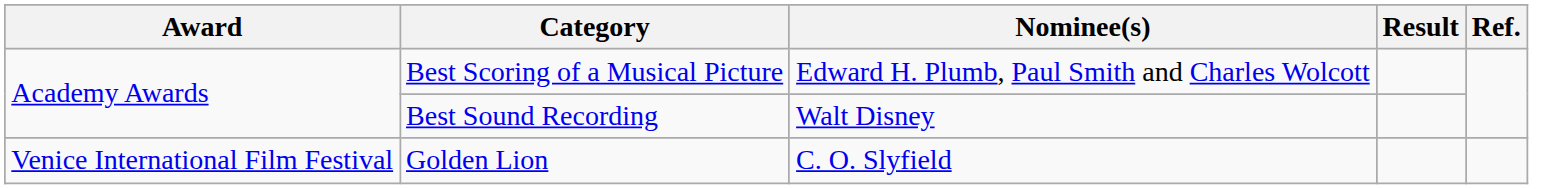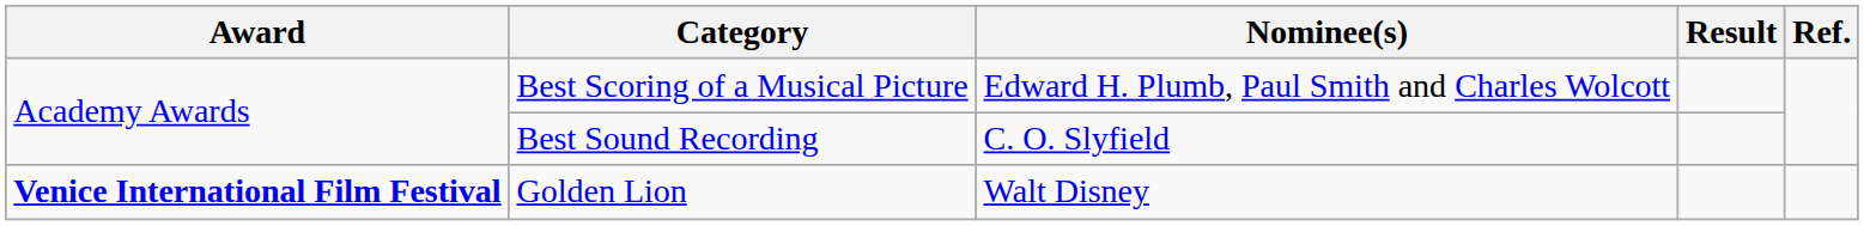Best Sound Recording | Nominee(s): Walt Disney -> C. O. Slyfield
Golden Lion | Award: normal -> bold
Golden Lion | Nominee(s): C. O. Slyfield -> Walt Disney
